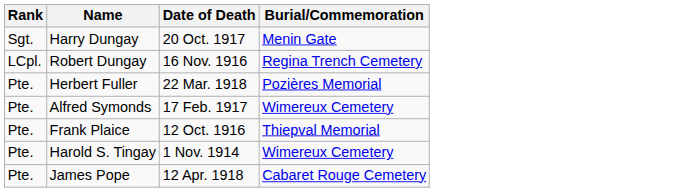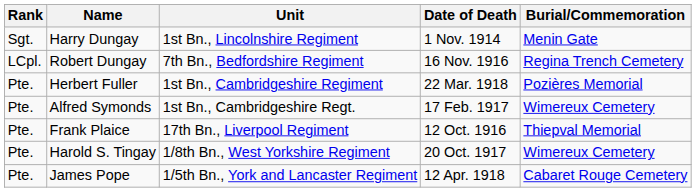+ column: Unit | 1st Bn., Lincolnshire Regiment | 7th Bn., Bedfordshire Regiment | 1st Bn., Cambridgeshire Regiment | 1st Bn., Cambridgeshire Regt. | 17th Bn., Liverpool Regiment | 1/8th Bn., West Yorkshire Regiment | 1/5th Bn., York and Lancaster Regiment
Harry Dungay | Date of Death: 20 Oct. 1917 -> 1 Nov. 1914
Harold S. Tingay | Date of Death: 1 Nov. 1914 -> 20 Oct. 1917
